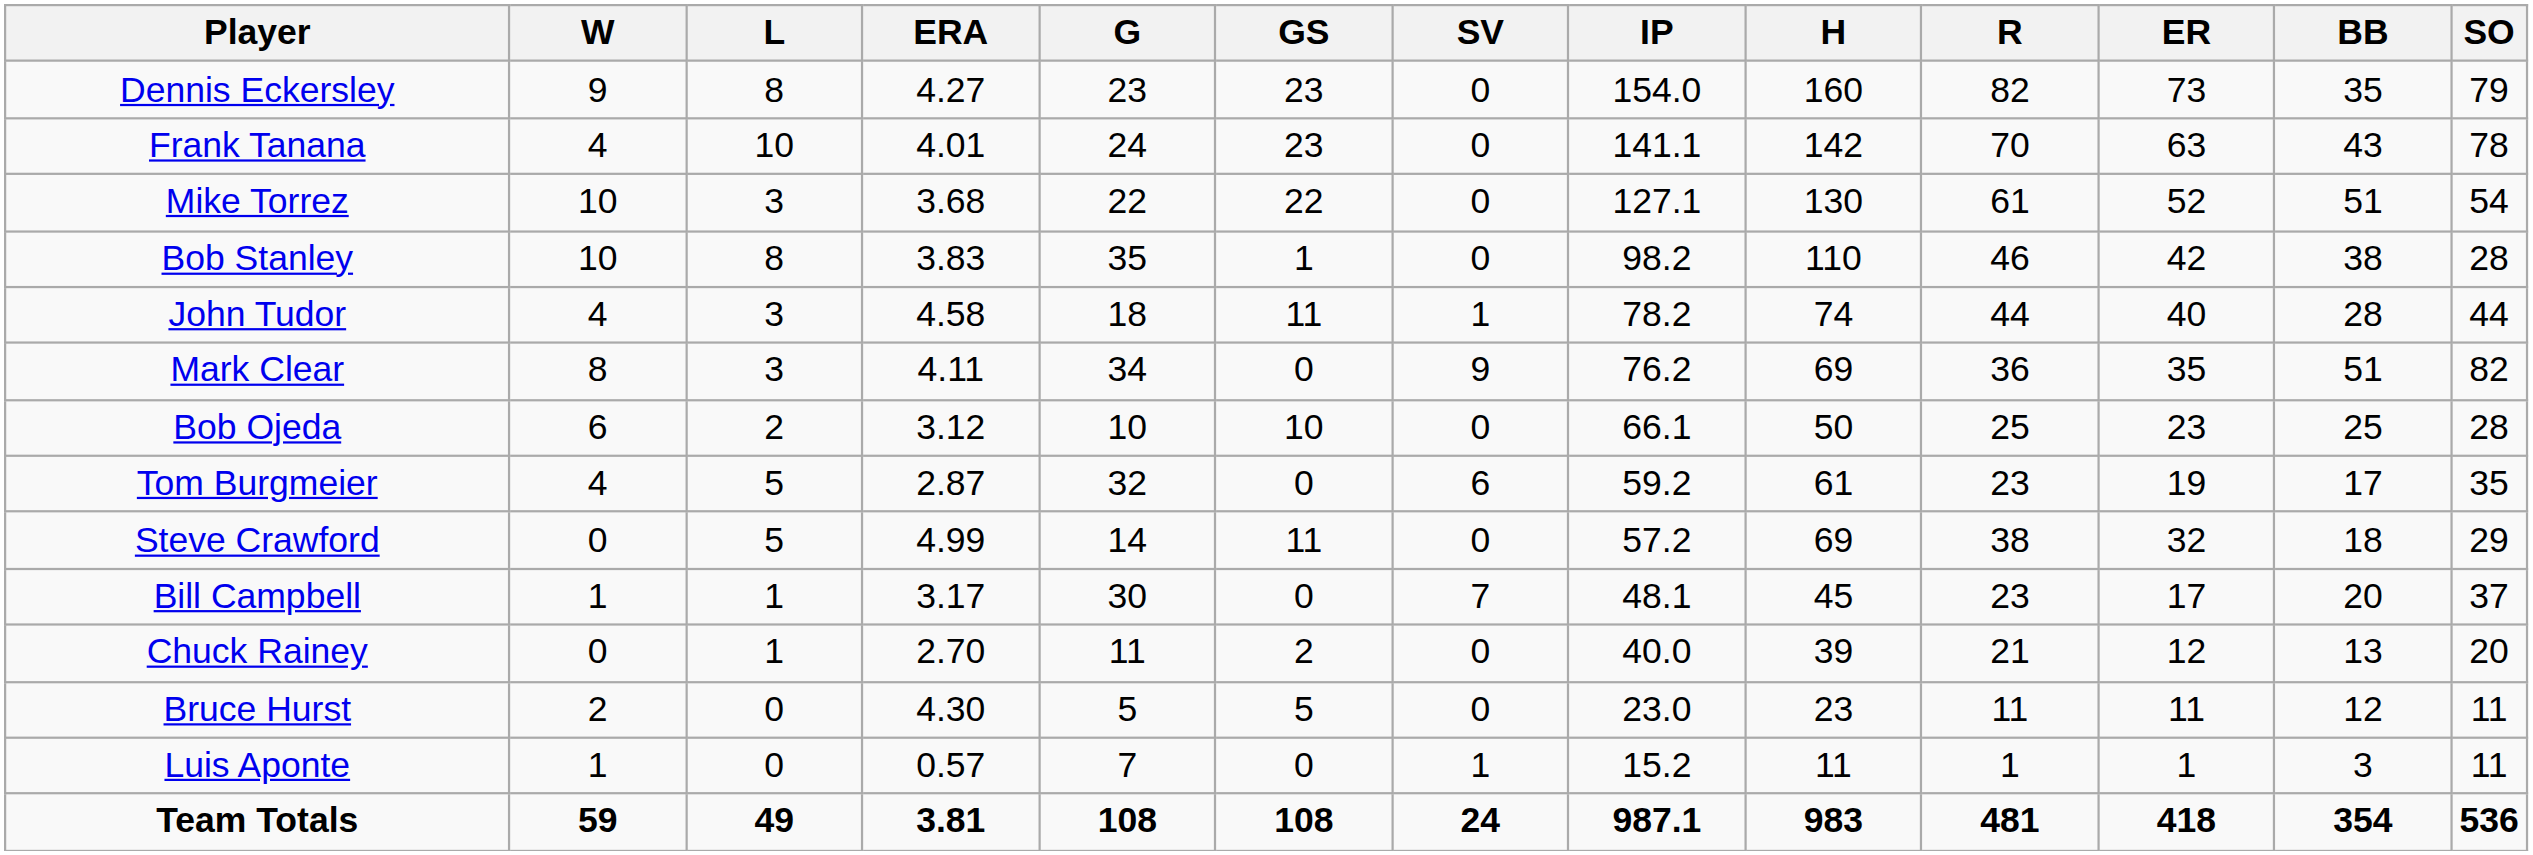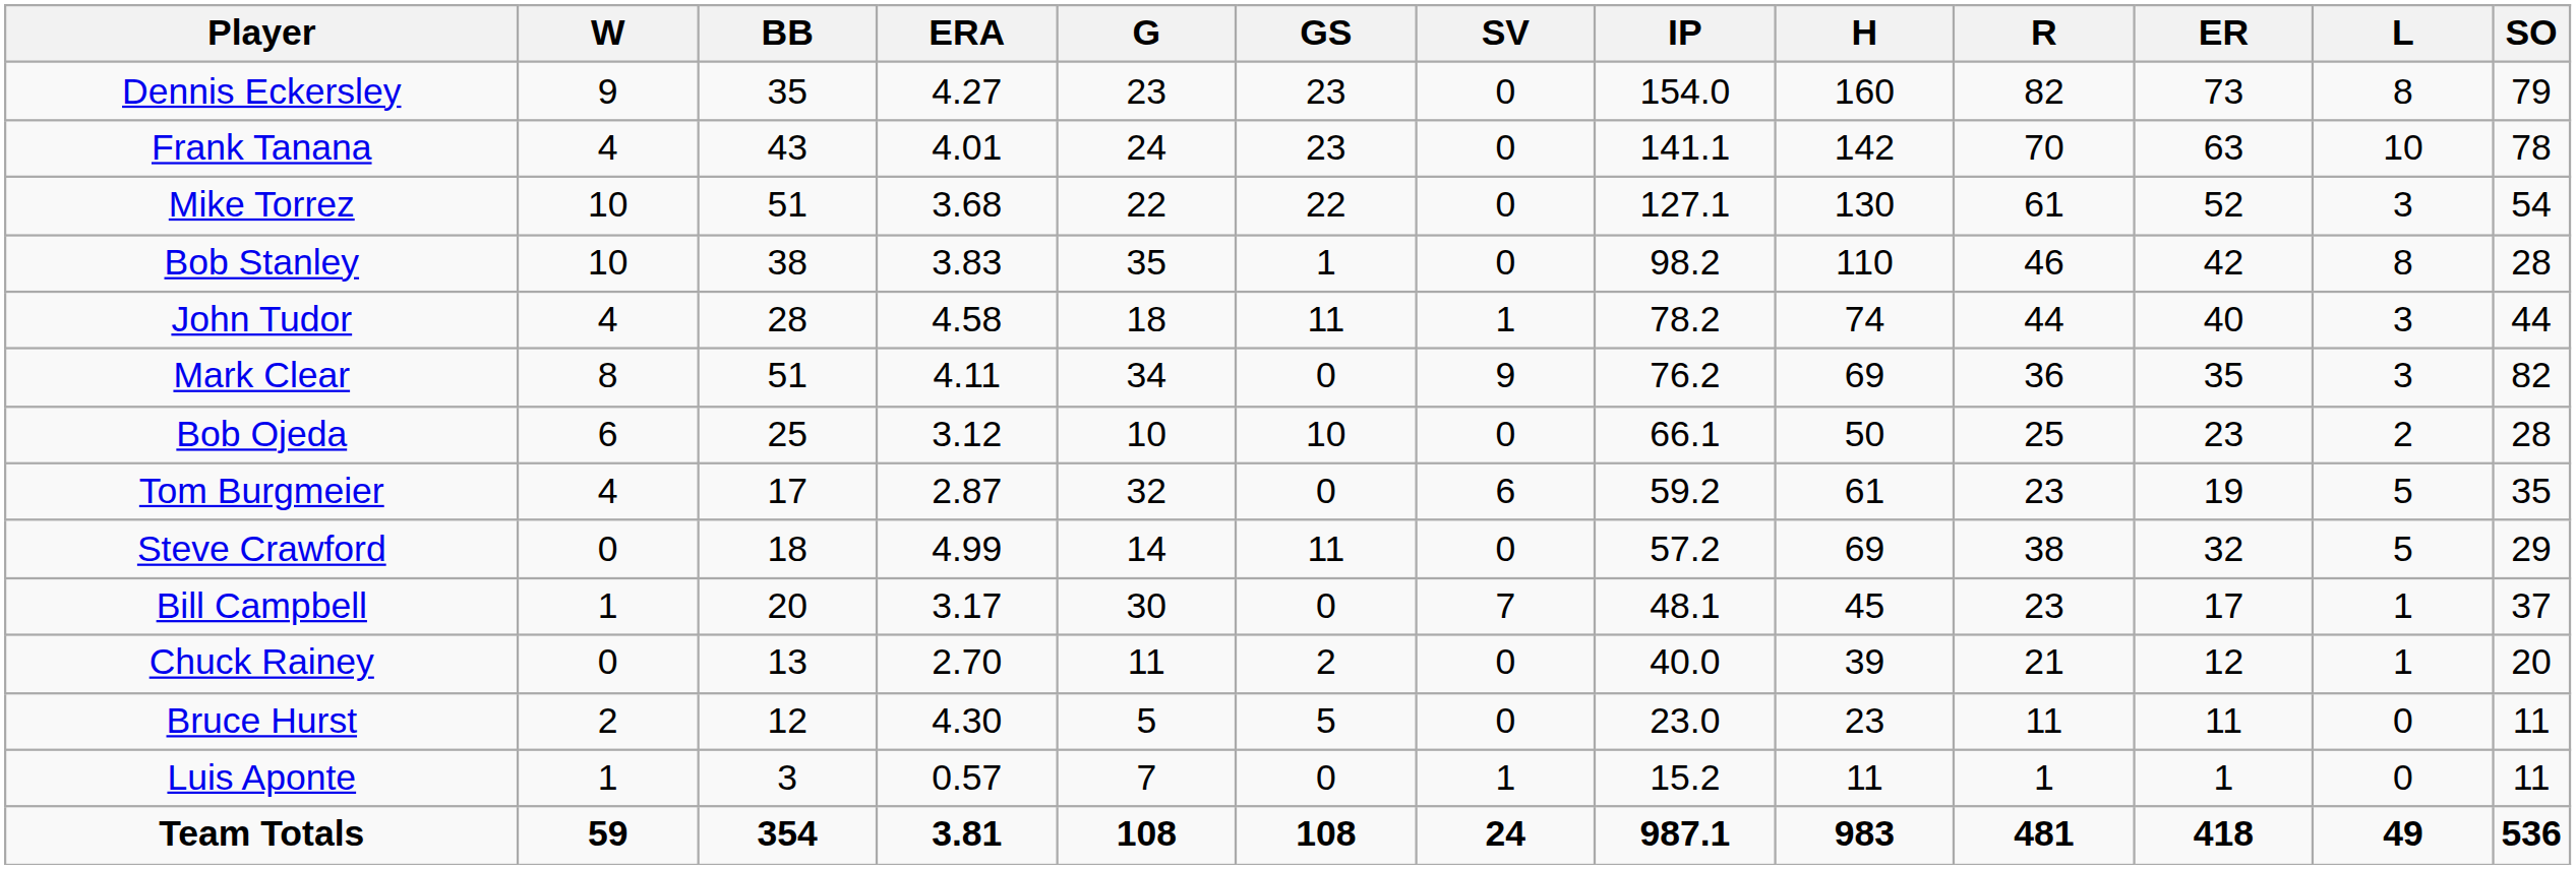columns swapped: L <-> BB
